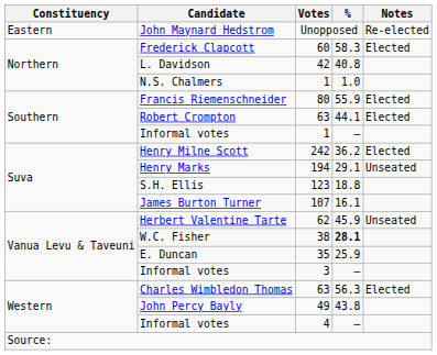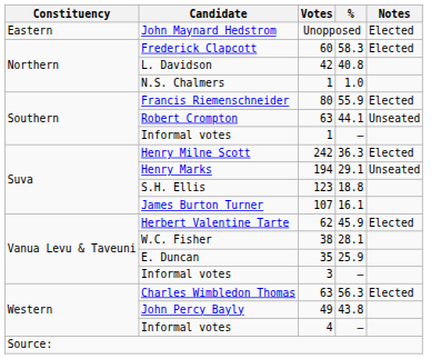John Maynard Hedstrom | Notes: Re-elected -> Elected
Robert Crompton | Notes: Elected -> Unseated
Henry Milne Scott | %: 36.2 -> 36.3
Herbert Valentine Tarte | Notes: Unseated -> Elected
W.C. Fisher | %: bold -> normal
